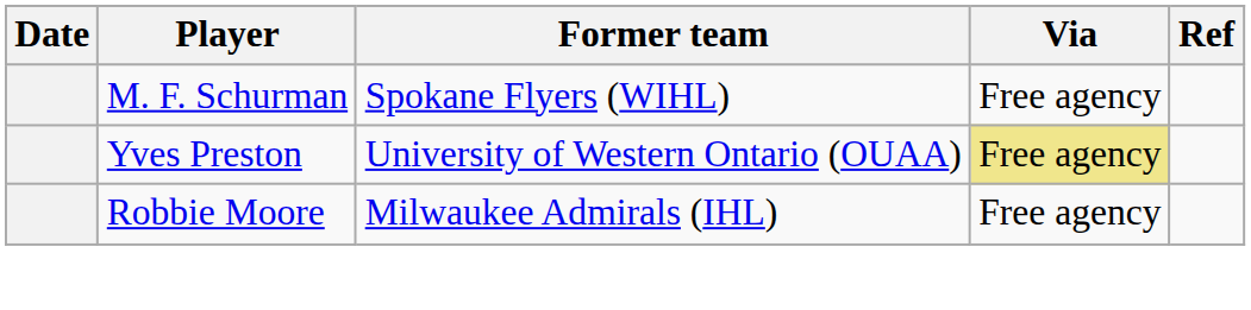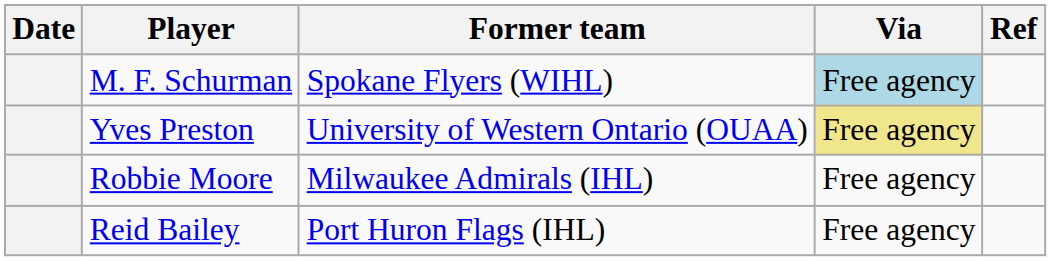M. F. Schurman | Via: no background -> lightblue background
+ row: Reid Bailey | Port Huron Flags (IHL) | Free agency
